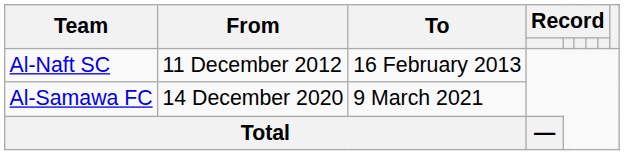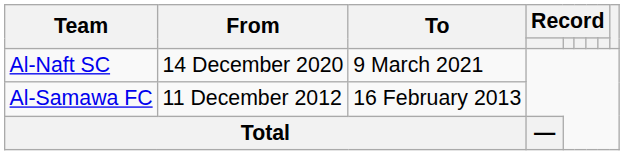Al-Naft SC | From: 11 December 2012 -> 14 December 2020
Al-Naft SC | To: 16 February 2013 -> 9 March 2021
Al-Samawa FC | From: 14 December 2020 -> 11 December 2012
Al-Samawa FC | To: 9 March 2021 -> 16 February 2013
